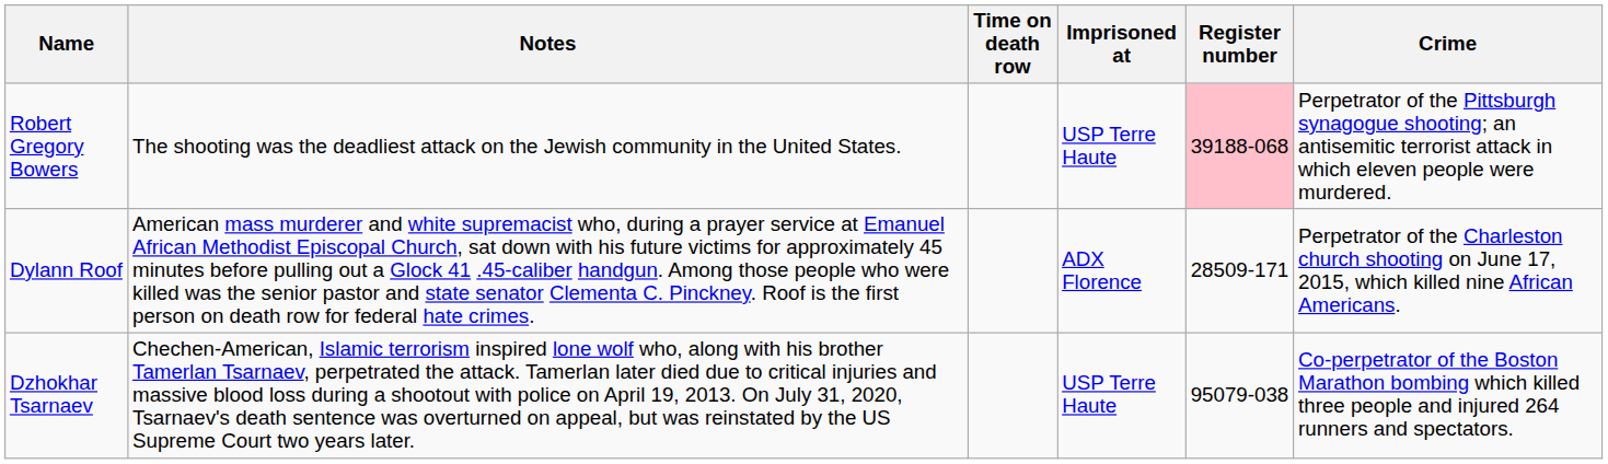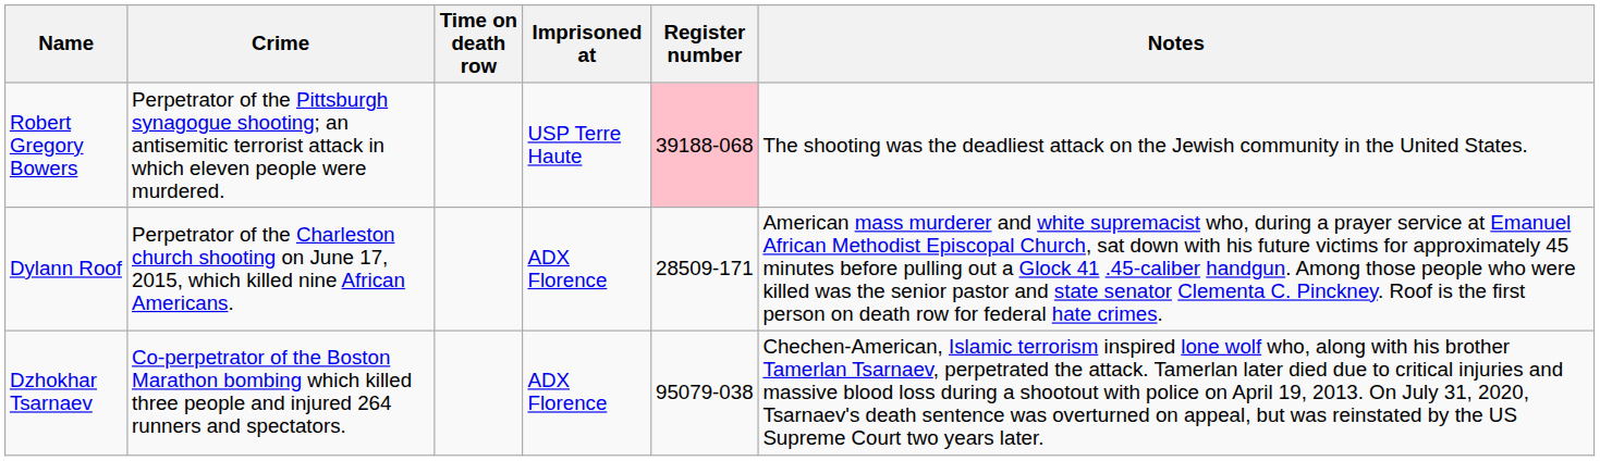columns swapped: Crime <-> Notes
Dzhokhar Tsarnaev | Imprisoned at: USP Terre Haute -> ADX Florence
